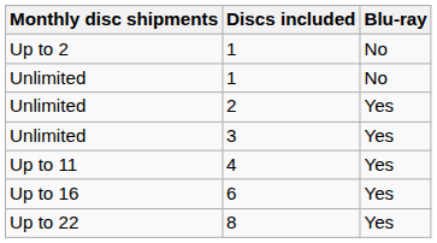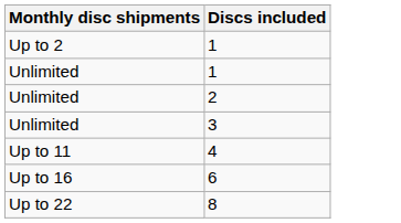- column: Blu-ray | No | No | Yes | Yes | Yes | Yes | Yes
